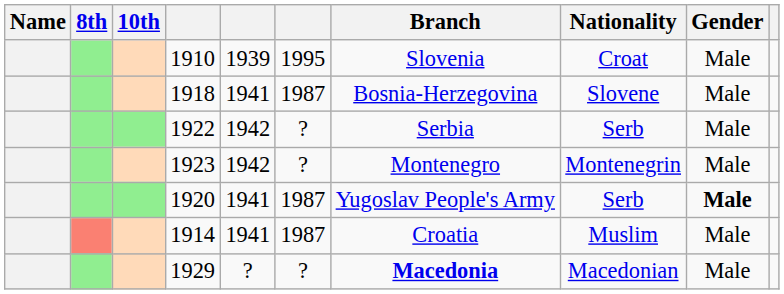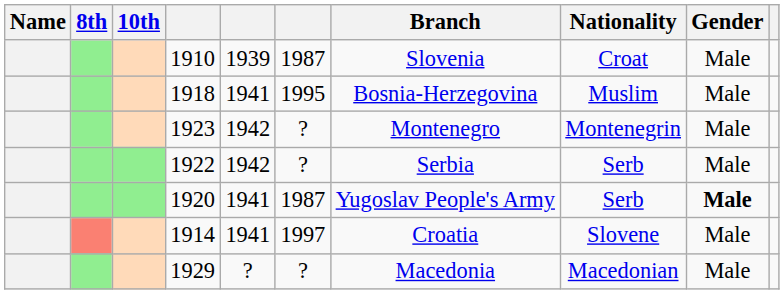1910 | column 6: 1995 -> 1987
1918 | column 6: 1987 -> 1995
1918 | Nationality: Slovene -> Muslim
rows swapped: 1922 <-> 1923
1914 | column 6: 1987 -> 1997
1914 | Nationality: Muslim -> Slovene
1929 | Branch: bold -> normal
